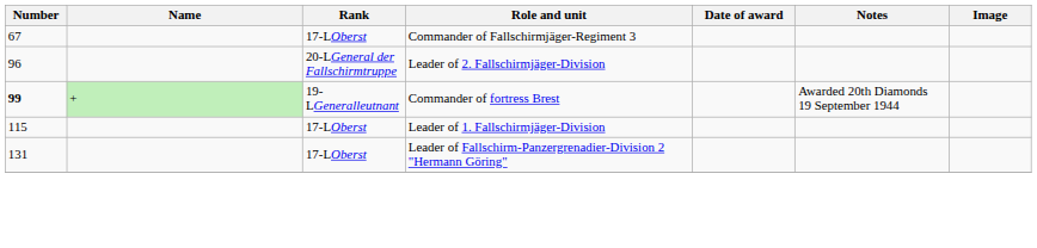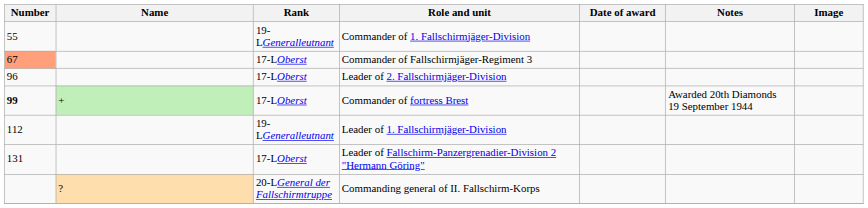+ row: 55 | 19-LGeneralleutnant | Commander of 1. Fallschirmjäger-Division
Commander of Fallschirmjäger-Regiment 3 | Number: no background -> lightsalmon background
Leader of 2. Fallschirmjäger-Division | Rank: 20-LGeneral der Fallschirmtruppe -> 17-LOberst
Commander of fortress Brest | Rank: 19-LGeneralleutnant -> 17-LOberst
Leader of 1. Fallschirmjäger-Division | Number: 115 -> 112
Leader of 1. Fallschirmjäger-Division | Rank: 17-LOberst -> 19-LGeneralleutnant
+ row: ? | 20-LGeneral der Fallschirmtruppe | Commanding general of II. Fallschirm-Korps
